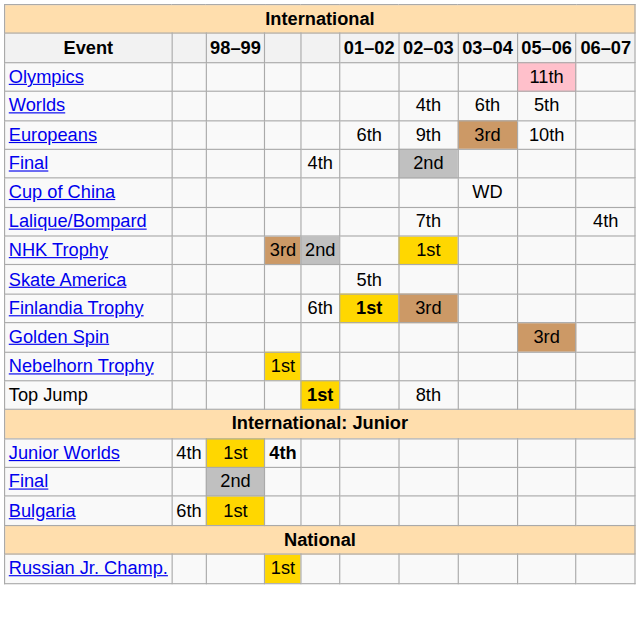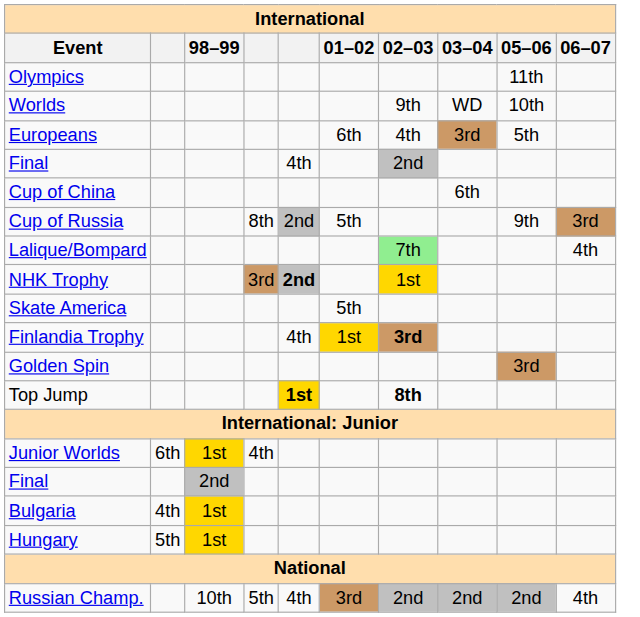Olympics | 05–06: pink background -> no background
Worlds | 02–03: 4th -> 9th
Worlds | 03–04: 6th -> WD
Worlds | 05–06: 5th -> 10th
Europeans | 02–03: 9th -> 4th
Europeans | 05–06: 10th -> 5th
Cup of China | 03–04: WD -> 6th
+ row: Cup of Russia | 8th | 2nd | 5th | 9th | 3rd
Lalique/Bompard | 02–03: no background -> lightgreen background
NHK Trophy | column 5: normal -> bold
Finlandia Trophy | column 5: 6th -> 4th
Finlandia Trophy | 01–02: bold -> normal
Finlandia Trophy | 02–03: normal -> bold
- row: Nebelhorn Trophy | 1st
Top Jump | 02–03: normal -> bold
Junior Worlds | column 2: 4th -> 6th
Junior Worlds | column 4: bold -> normal
Bulgaria | column 2: 6th -> 4th
+ row: Hungary | 5th | 1st
+ row: Russian Champ. | 10th | 5th | 4th | 3rd | 2nd | 2nd | 2nd | 4th
- row: Russian Jr. Champ. | 1st
